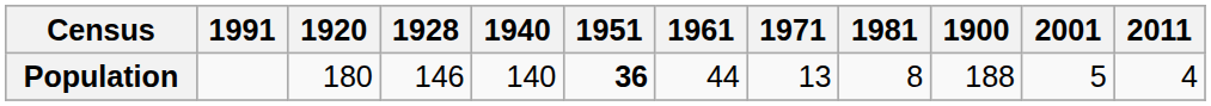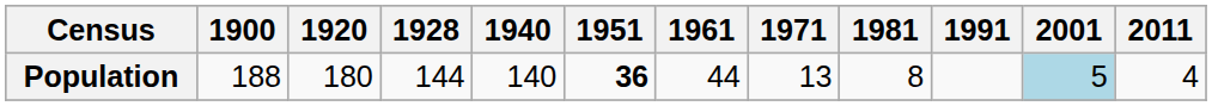columns swapped: 1900 <-> 1991
Population | 1928: 146 -> 144
Population | 2001: no background -> lightblue background
